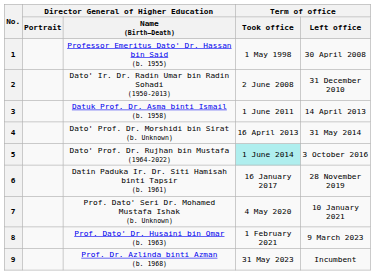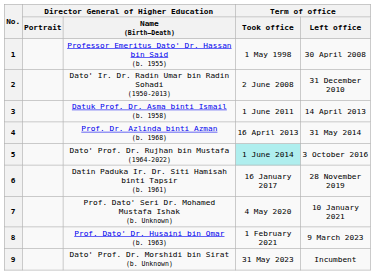4 | Director General of Higher Education / Name (Birth–Death): Dato' Prof. Dr. Morshidi bin Sirat (b. Unknown) -> Prof. Dr. Azlinda binti Azman (b. 1968)
9 | Director General of Higher Education / Name (Birth–Death): Prof. Dr. Azlinda binti Azman (b. 1968) -> Dato' Prof. Dr. Morshidi bin Sirat (b. Unknown)
